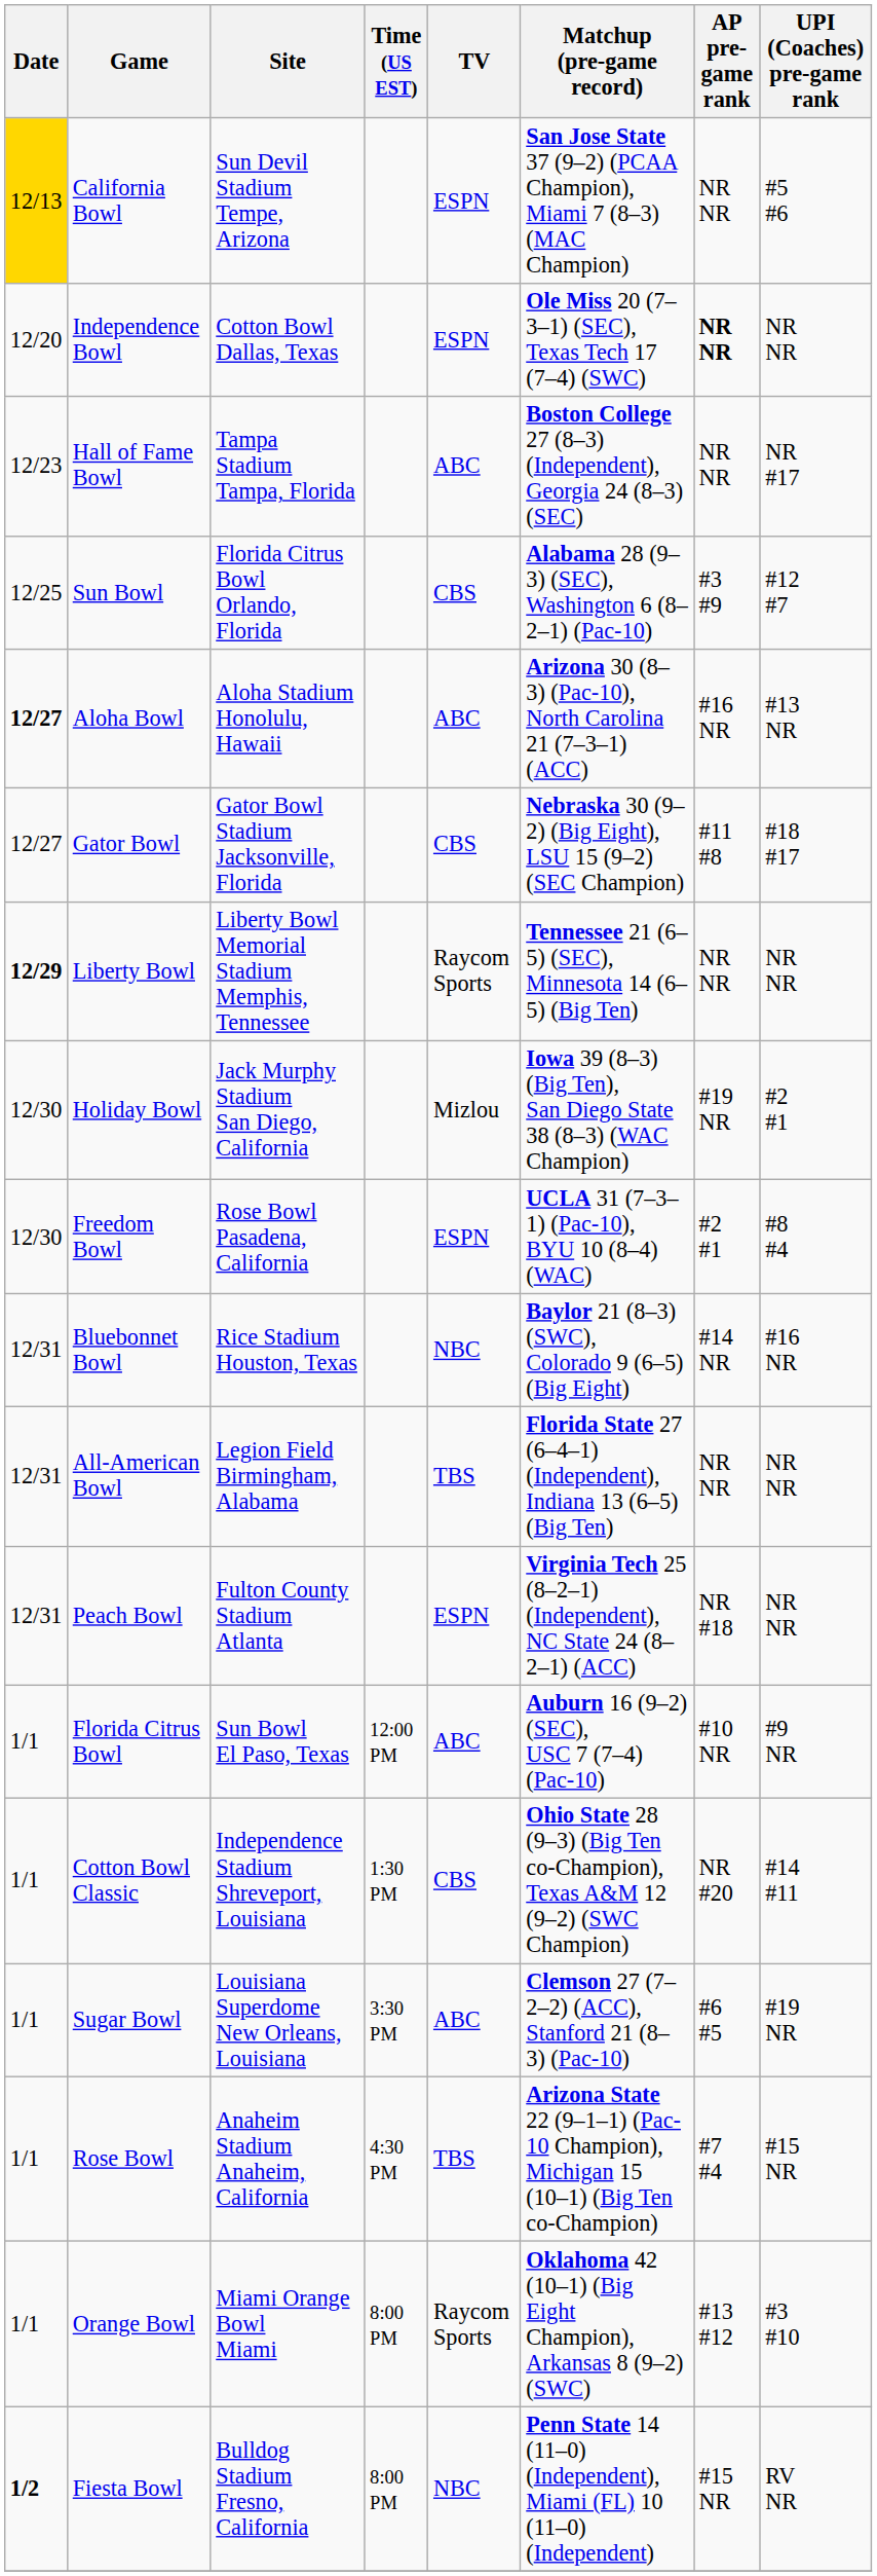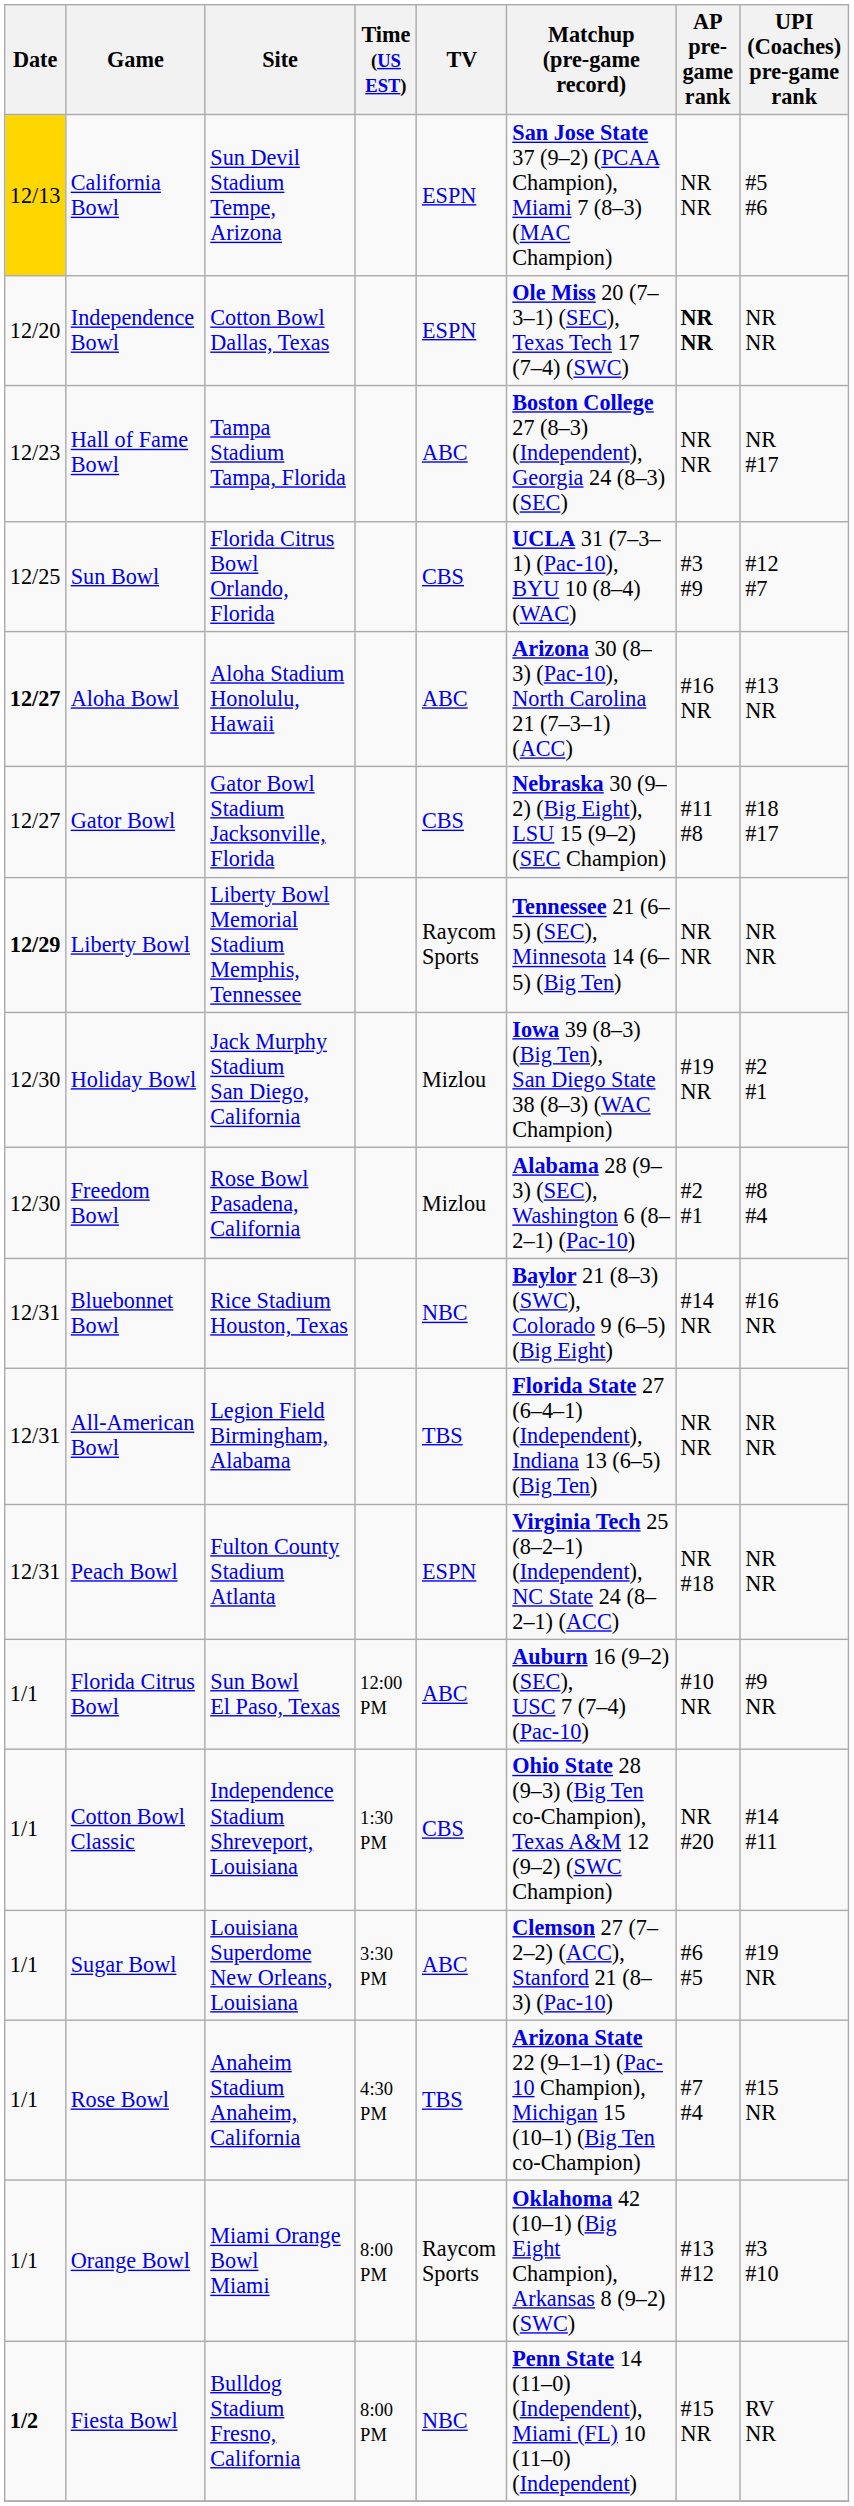Sun Bowl | Matchup (pre-game record): Alabama 28 (9–3) (SEC), Washington 6 (8–2–1) (Pac-10) -> UCLA 31 (7–3–1) (Pac-10), BYU 10 (8–4) (WAC)
Freedom Bowl | TV: ESPN -> Mizlou
Freedom Bowl | Matchup (pre-game record): UCLA 31 (7–3–1) (Pac-10), BYU 10 (8–4) (WAC) -> Alabama 28 (9–3) (SEC), Washington 6 (8–2–1) (Pac-10)
